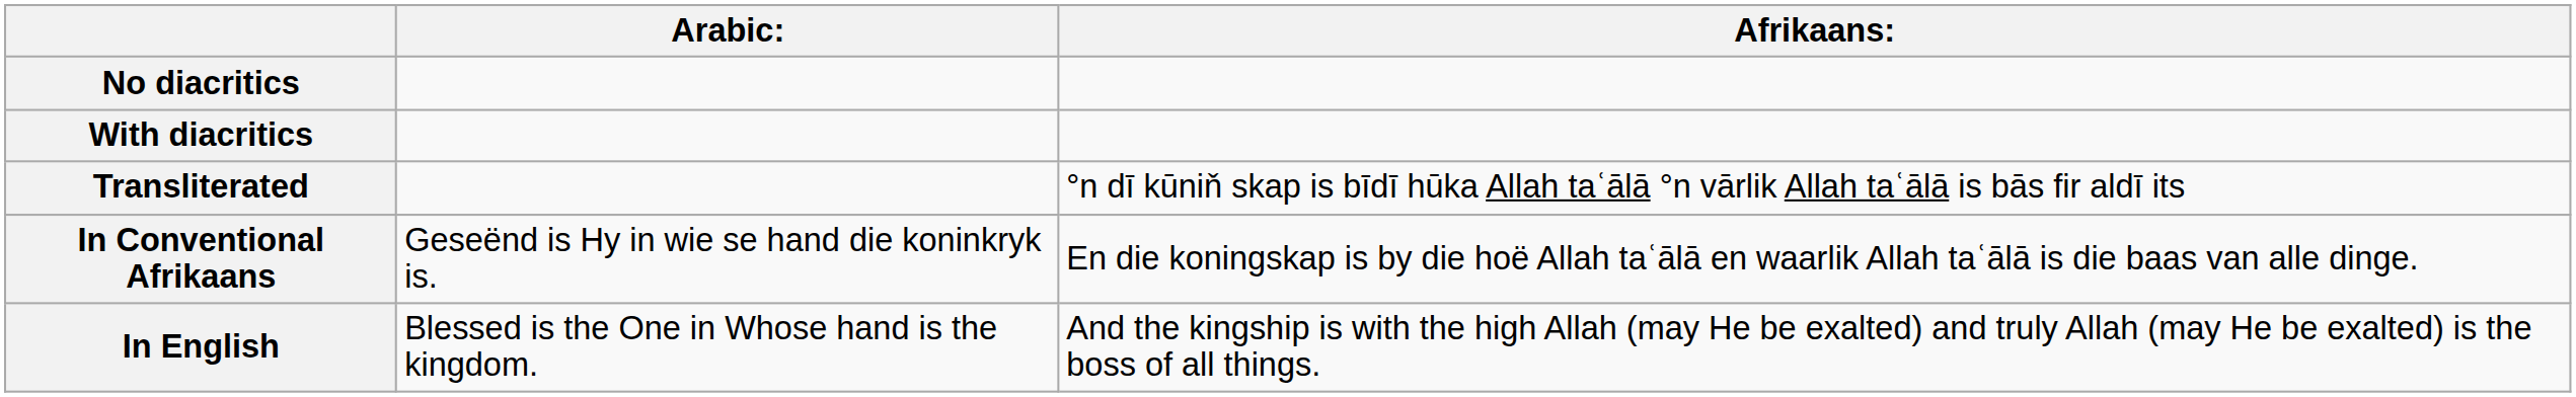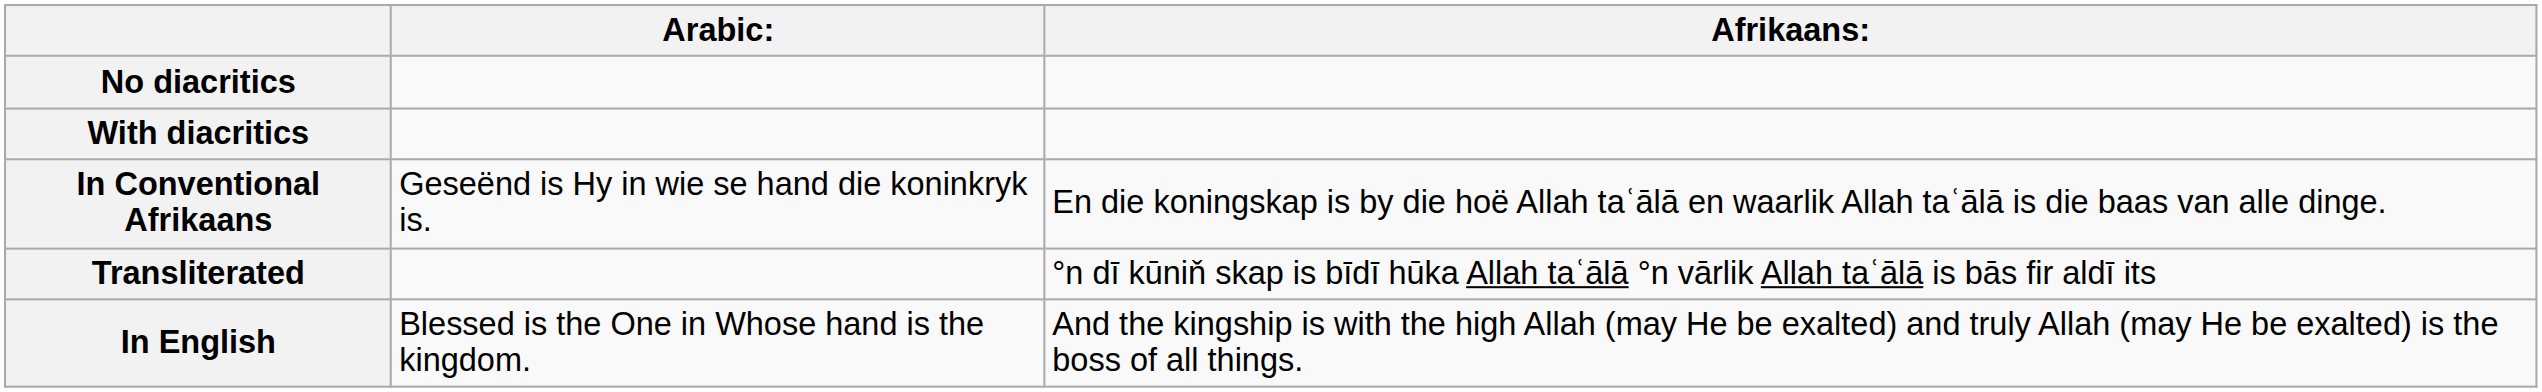rows swapped: Transliterated <-> In Conventional Afrikaans
